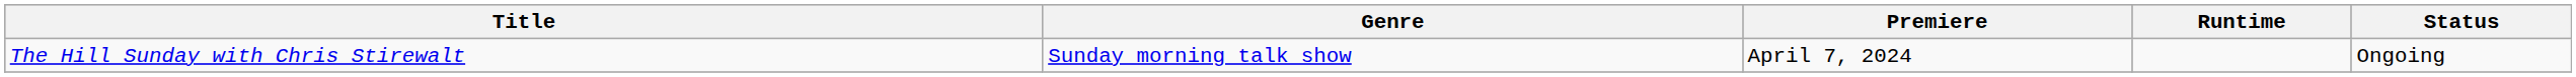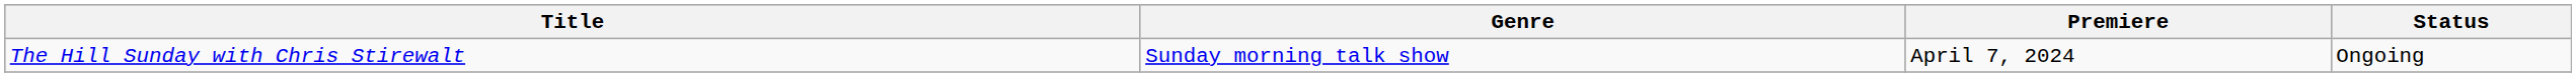- column: Runtime
